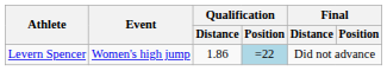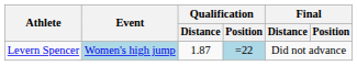Levern Spencer | Event: no background -> lightblue background
Levern Spencer | Qualification / Distance: 1.86 -> 1.87
